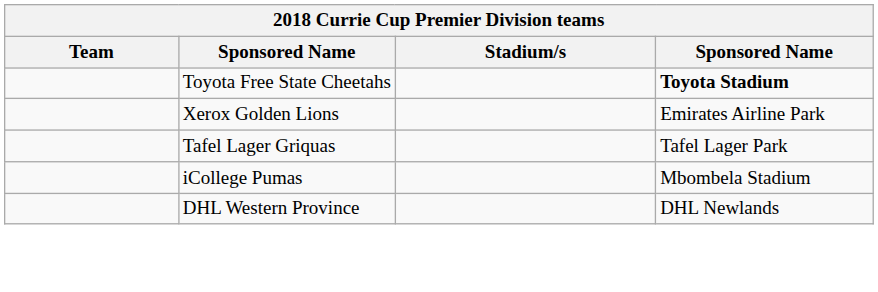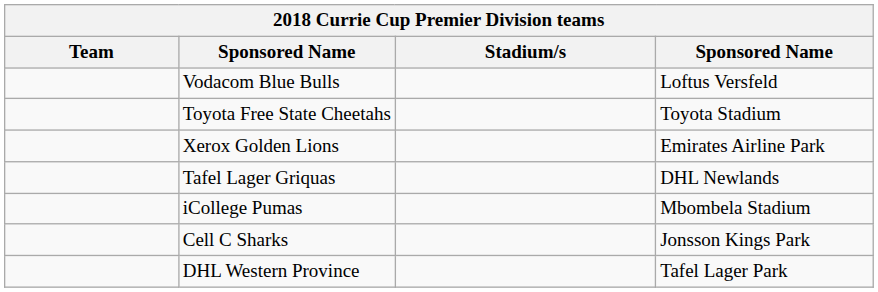+ row: Vodacom Blue Bulls | Loftus Versfeld
Toyota Free State Cheetahs | column 4: bold -> normal
Tafel Lager Griquas | column 4: Tafel Lager Park -> DHL Newlands
+ row: Cell C Sharks | Jonsson Kings Park
DHL Western Province | column 4: DHL Newlands -> Tafel Lager Park
